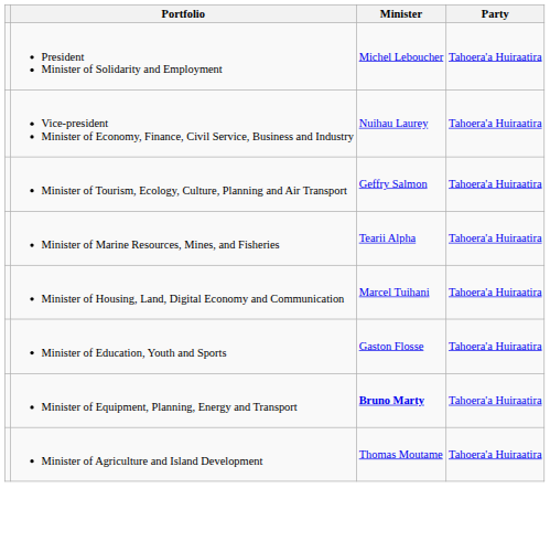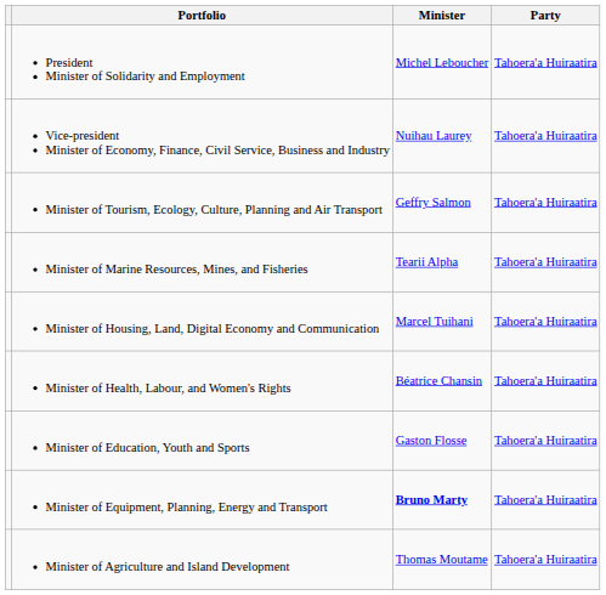+ row: Minister of Health, Labour, and Women's Rights | Béatrice Chansin | Tahoera'a Huiraatira
